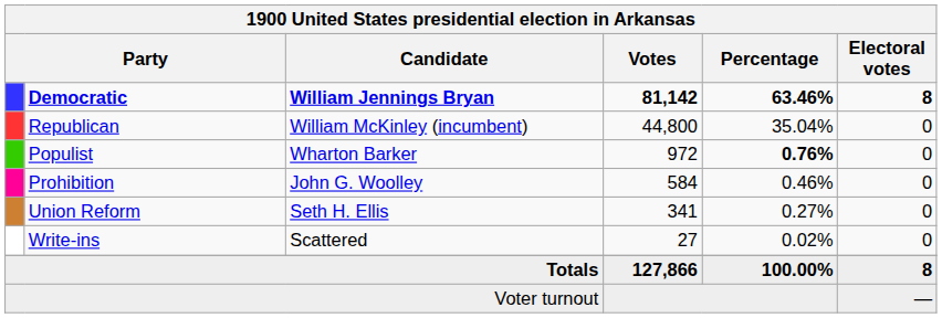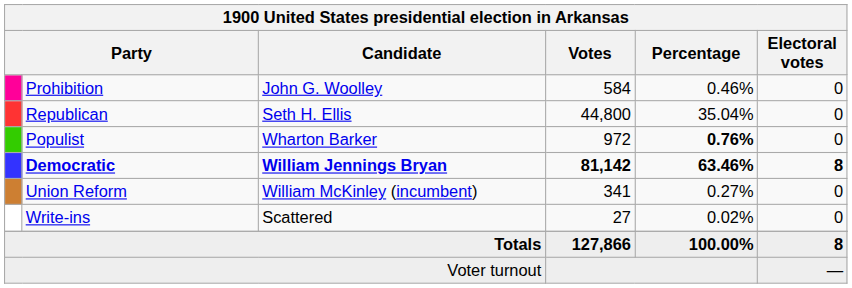rows swapped: Democratic <-> Prohibition
Republican | Candidate: William McKinley (incumbent) -> Seth H. Ellis
Union Reform | Candidate: Seth H. Ellis -> William McKinley (incumbent)
